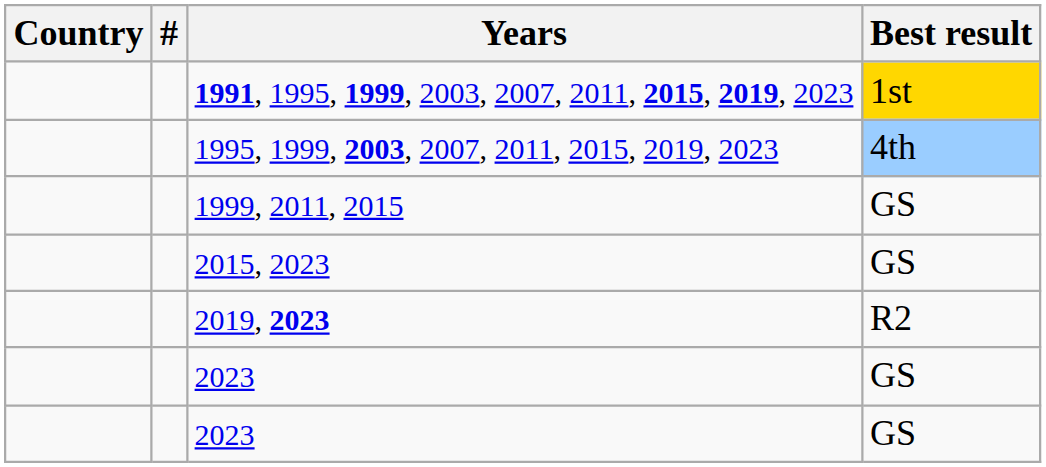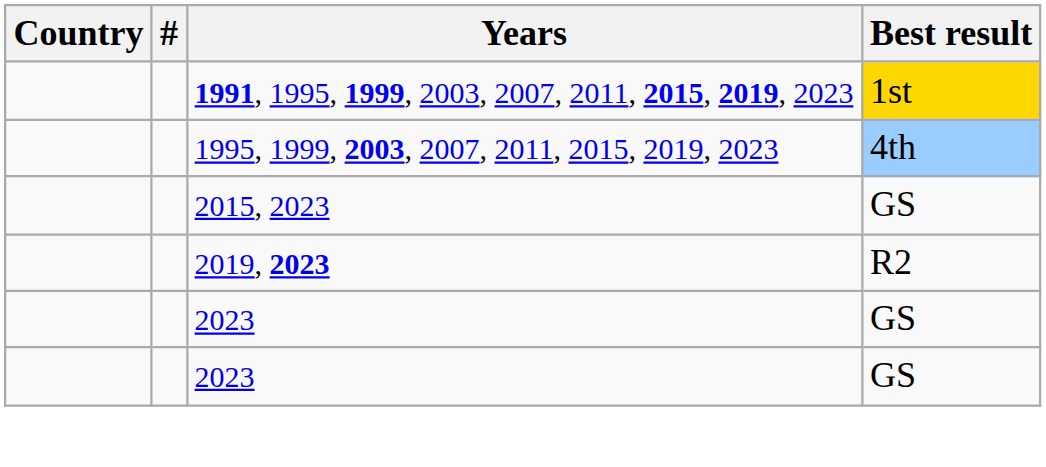- row: 1999, 2011, 2015 | GS
